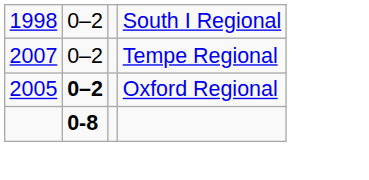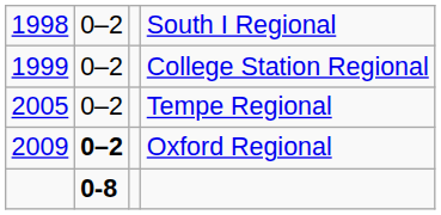+ row: 1999 | 0–2 | College Station Regional
Tempe Regional | column 1: 2007 -> 2005
Oxford Regional | column 1: 2005 -> 2009
